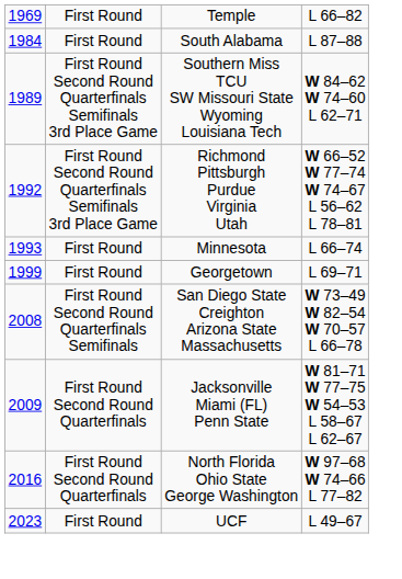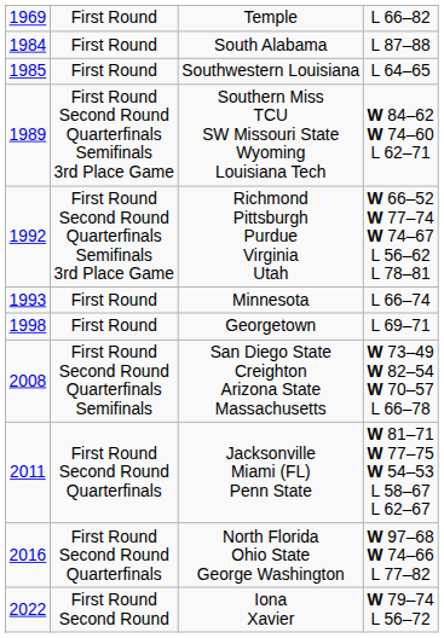+ row: 1985 | First Round | Southwestern Louisiana | L 64–65
Georgetown | column 1: 1999 -> 1998
Jacksonville Miami (FL) Penn State | column 1: 2009 -> 2011
+ row: 2022 | First Round Second Round | Iona Xavier | W 79–74 L 56–72
- row: 2023 | First Round | UCF | L 49–67
